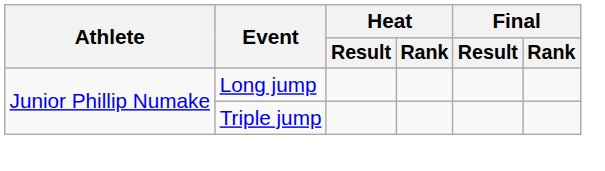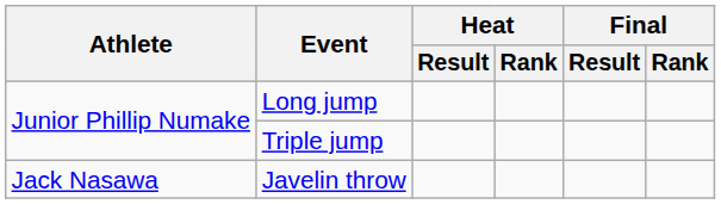+ row: Jack Nasawa | Javelin throw
